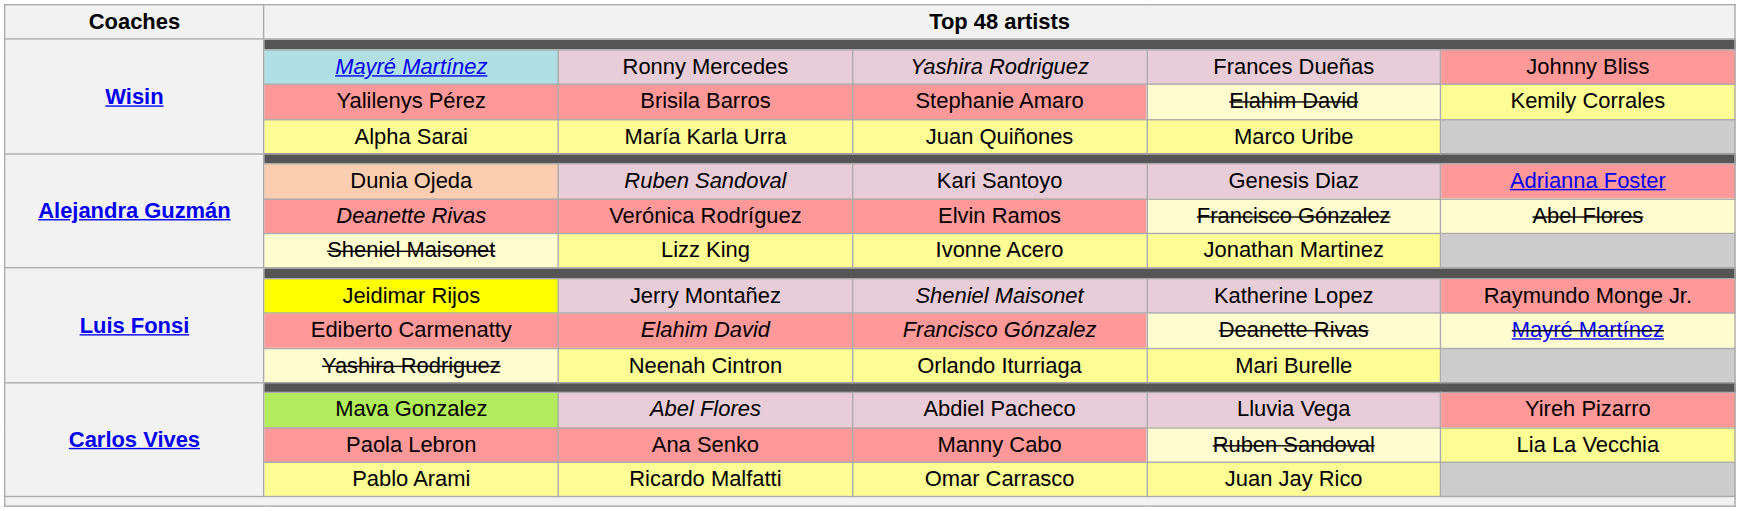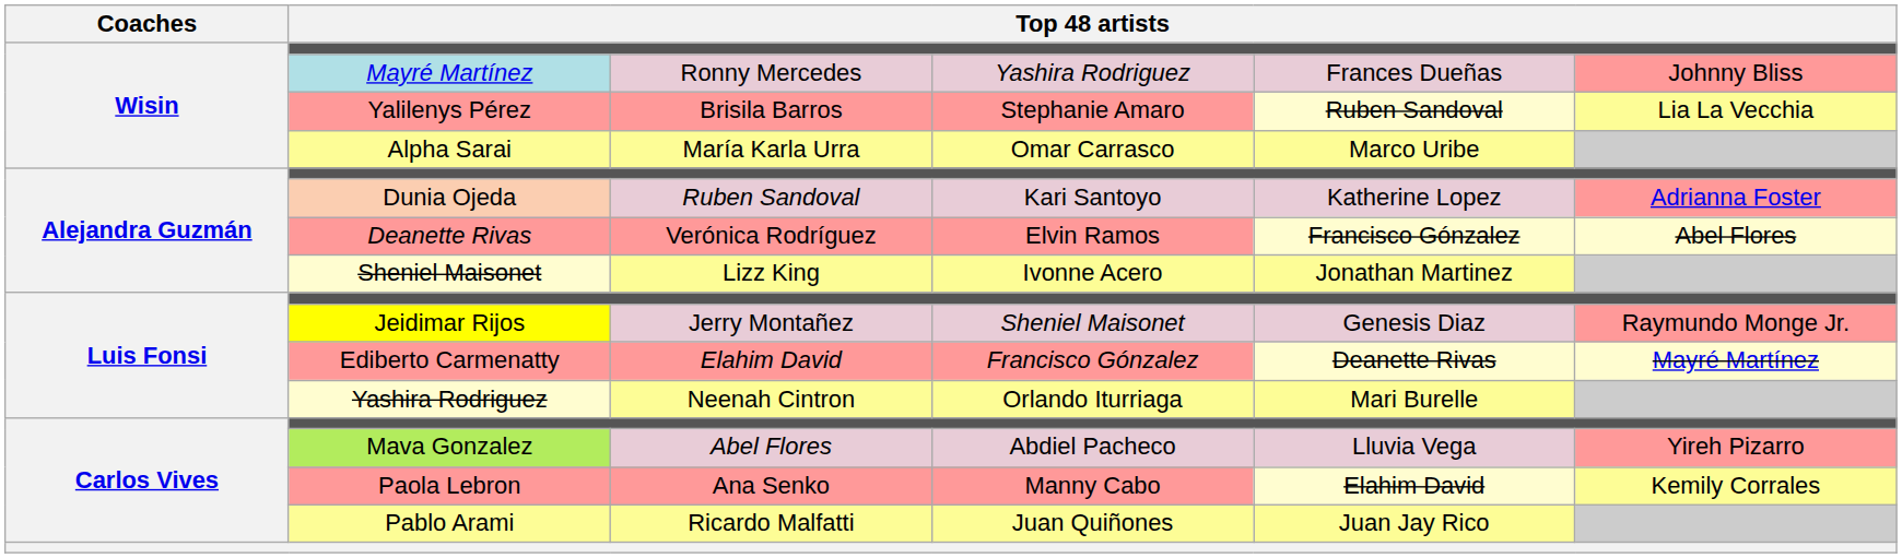Yalilenys Pérez | column 5: Elahim David -> Ruben Sandoval
Yalilenys Pérez | column 6: Kemily Corrales -> Lia La Vecchia
Alpha Sarai | column 4: Juan Quiñones -> Omar Carrasco
Dunia Ojeda | column 5: Genesis Diaz -> Katherine Lopez
Jeidimar Rijos | column 5: Katherine Lopez -> Genesis Diaz
Paola Lebron | column 5: Ruben Sandoval -> Elahim David
Paola Lebron | column 6: Lia La Vecchia -> Kemily Corrales
Pablo Arami | column 4: Omar Carrasco -> Juan Quiñones
